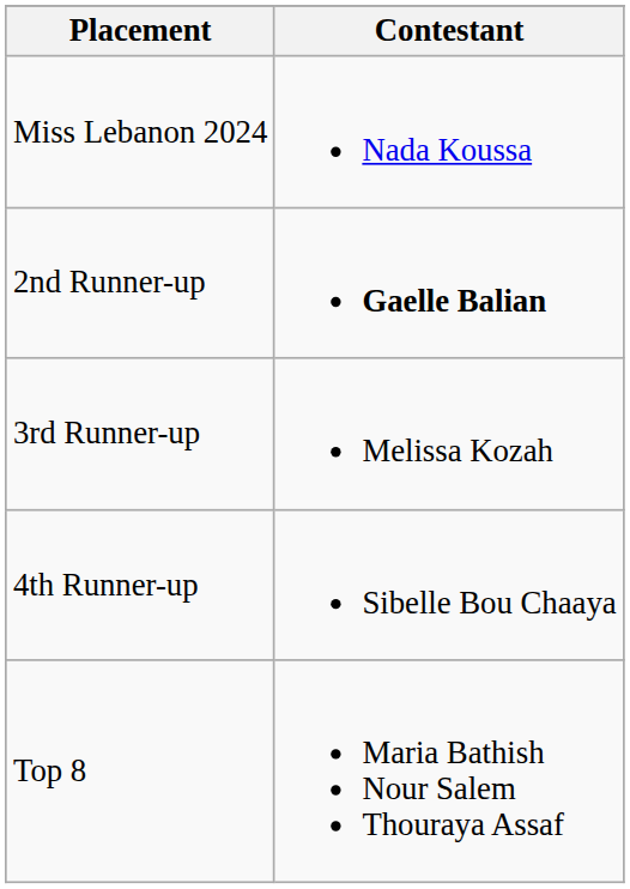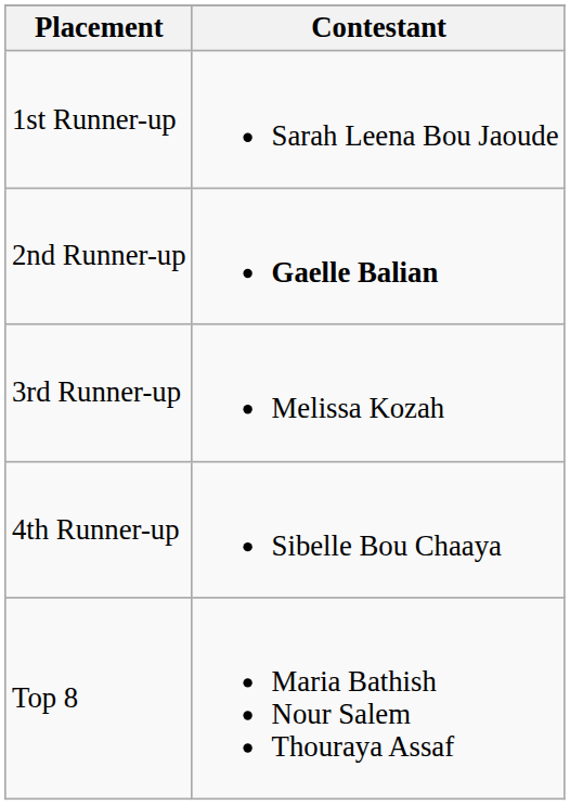- row: Miss Lebanon 2024 | Nada Koussa
+ row: 1st Runner-up | Sarah Leena Bou Jaoude
